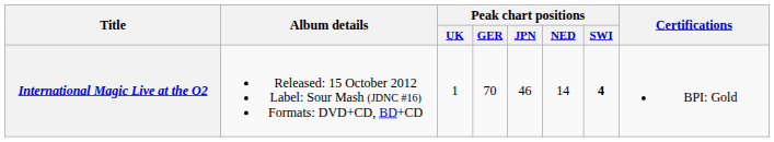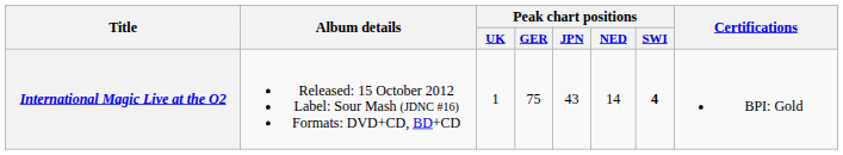International Magic Live at the O2 | Peak chart positions / GER: 70 -> 75
International Magic Live at the O2 | Peak chart positions / JPN: 46 -> 43
